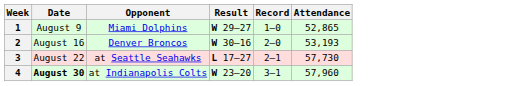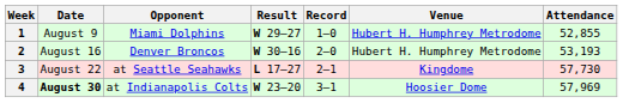+ column: Venue | Hubert H. Humphrey Metrodome | Hubert H. Humphrey Metrodome | Kingdome | Hoosier Dome
1 | Attendance: 52,865 -> 52,855
4 | Attendance: 57,960 -> 57,969
